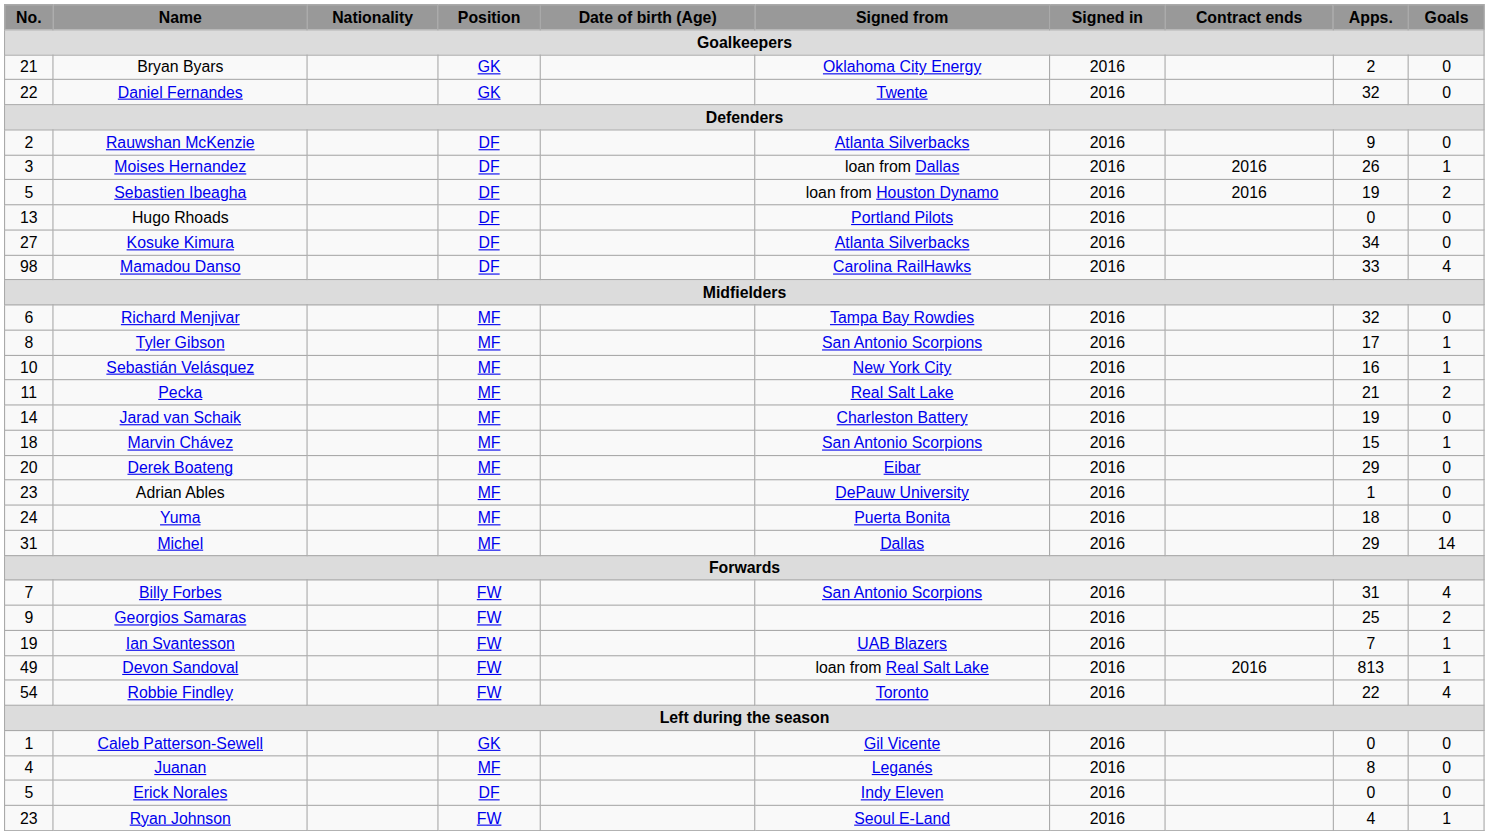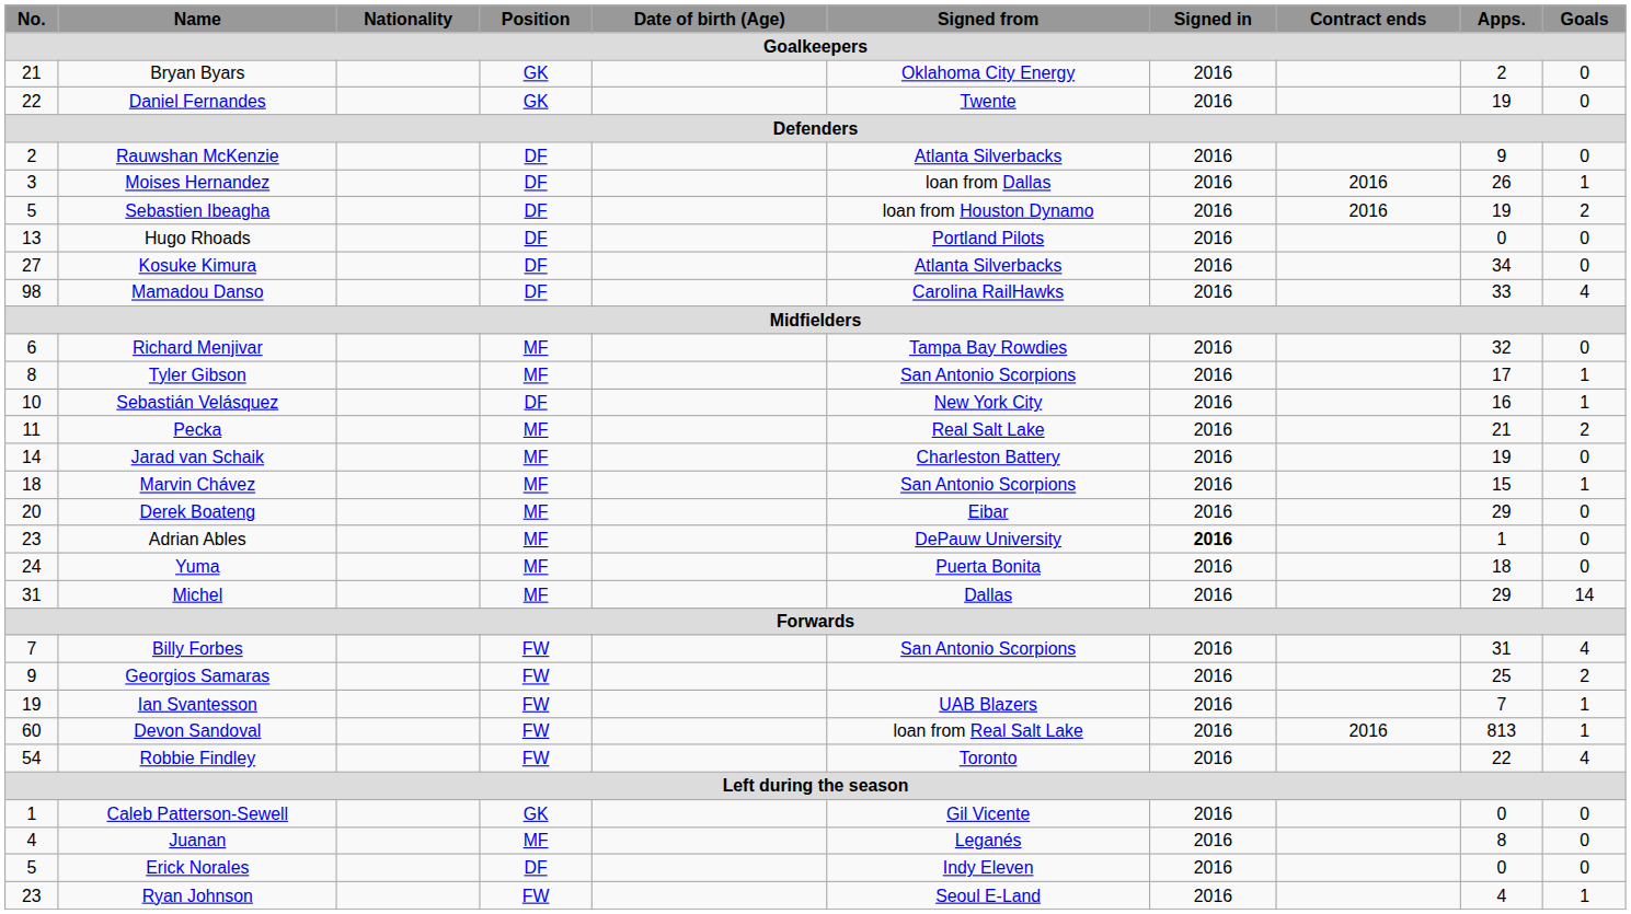Daniel Fernandes | Apps.: 32 -> 19
Sebastián Velásquez | Position: MF -> DF
Adrian Ables | Signed in: normal -> bold
Devon Sandoval | No.: 49 -> 60
